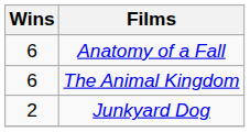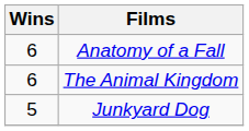Junkyard Dog | Wins: 2 -> 5
